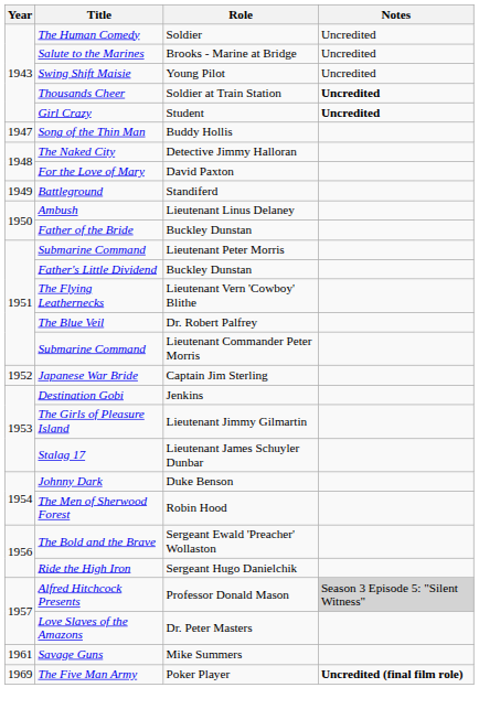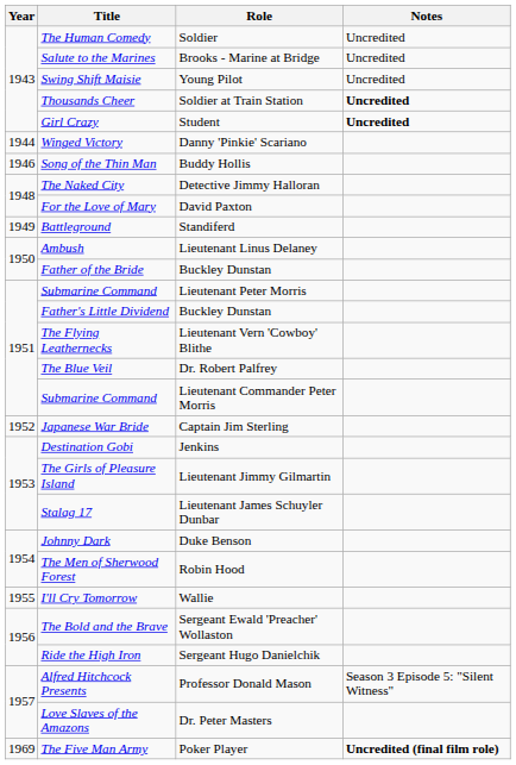+ row: 1944 | Winged Victory | Danny 'Pinkie' Scariano
Song of the Thin Man | Year: 1947 -> 1946
+ row: 1955 | I'll Cry Tomorrow | Wallie
Alfred Hitchcock Presents | Notes: lightgrey background -> no background
- row: 1961 | Savage Guns | Mike Summers
